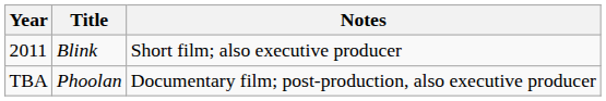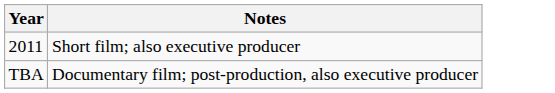- column: Title | Blink | Phoolan
